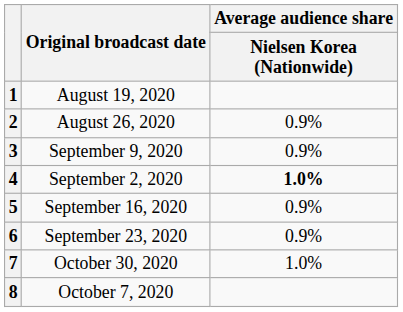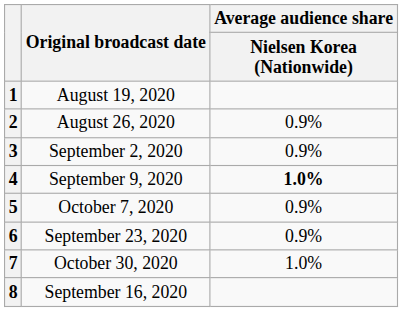3 | Original broadcast date: September 9, 2020 -> September 2, 2020
4 | Original broadcast date: September 2, 2020 -> September 9, 2020
5 | Original broadcast date: September 16, 2020 -> October 7, 2020
8 | Original broadcast date: October 7, 2020 -> September 16, 2020
